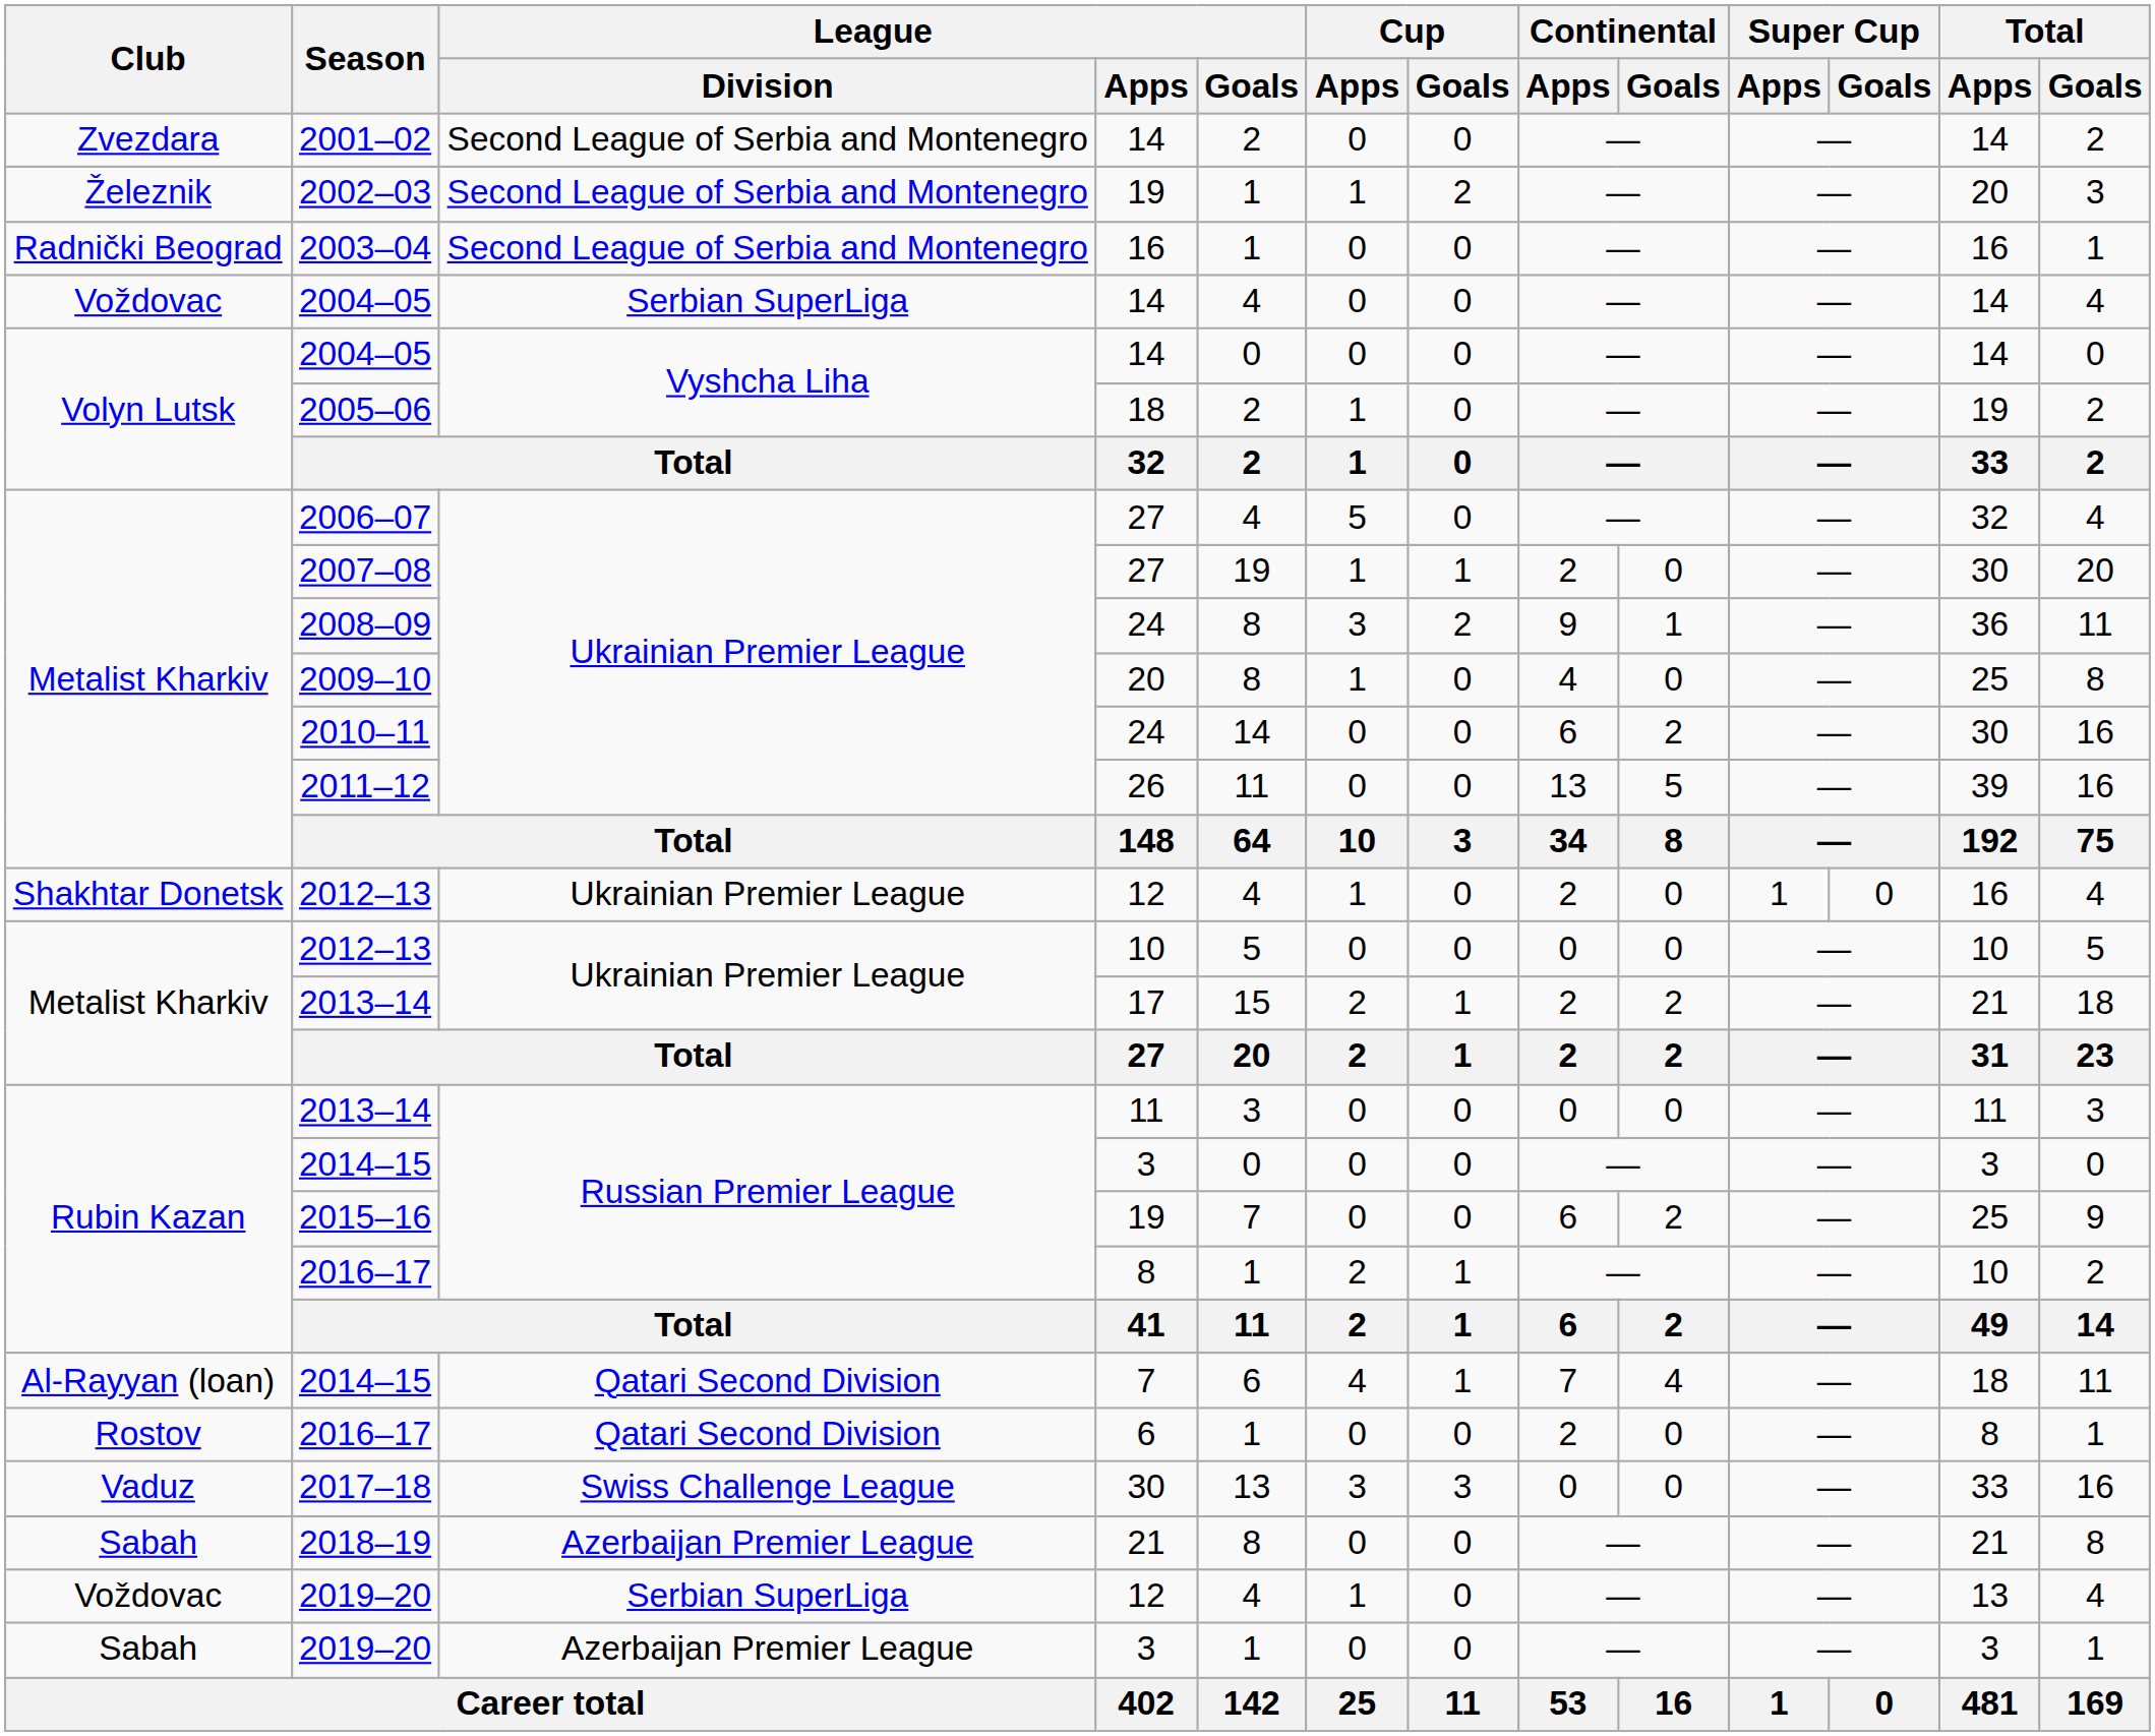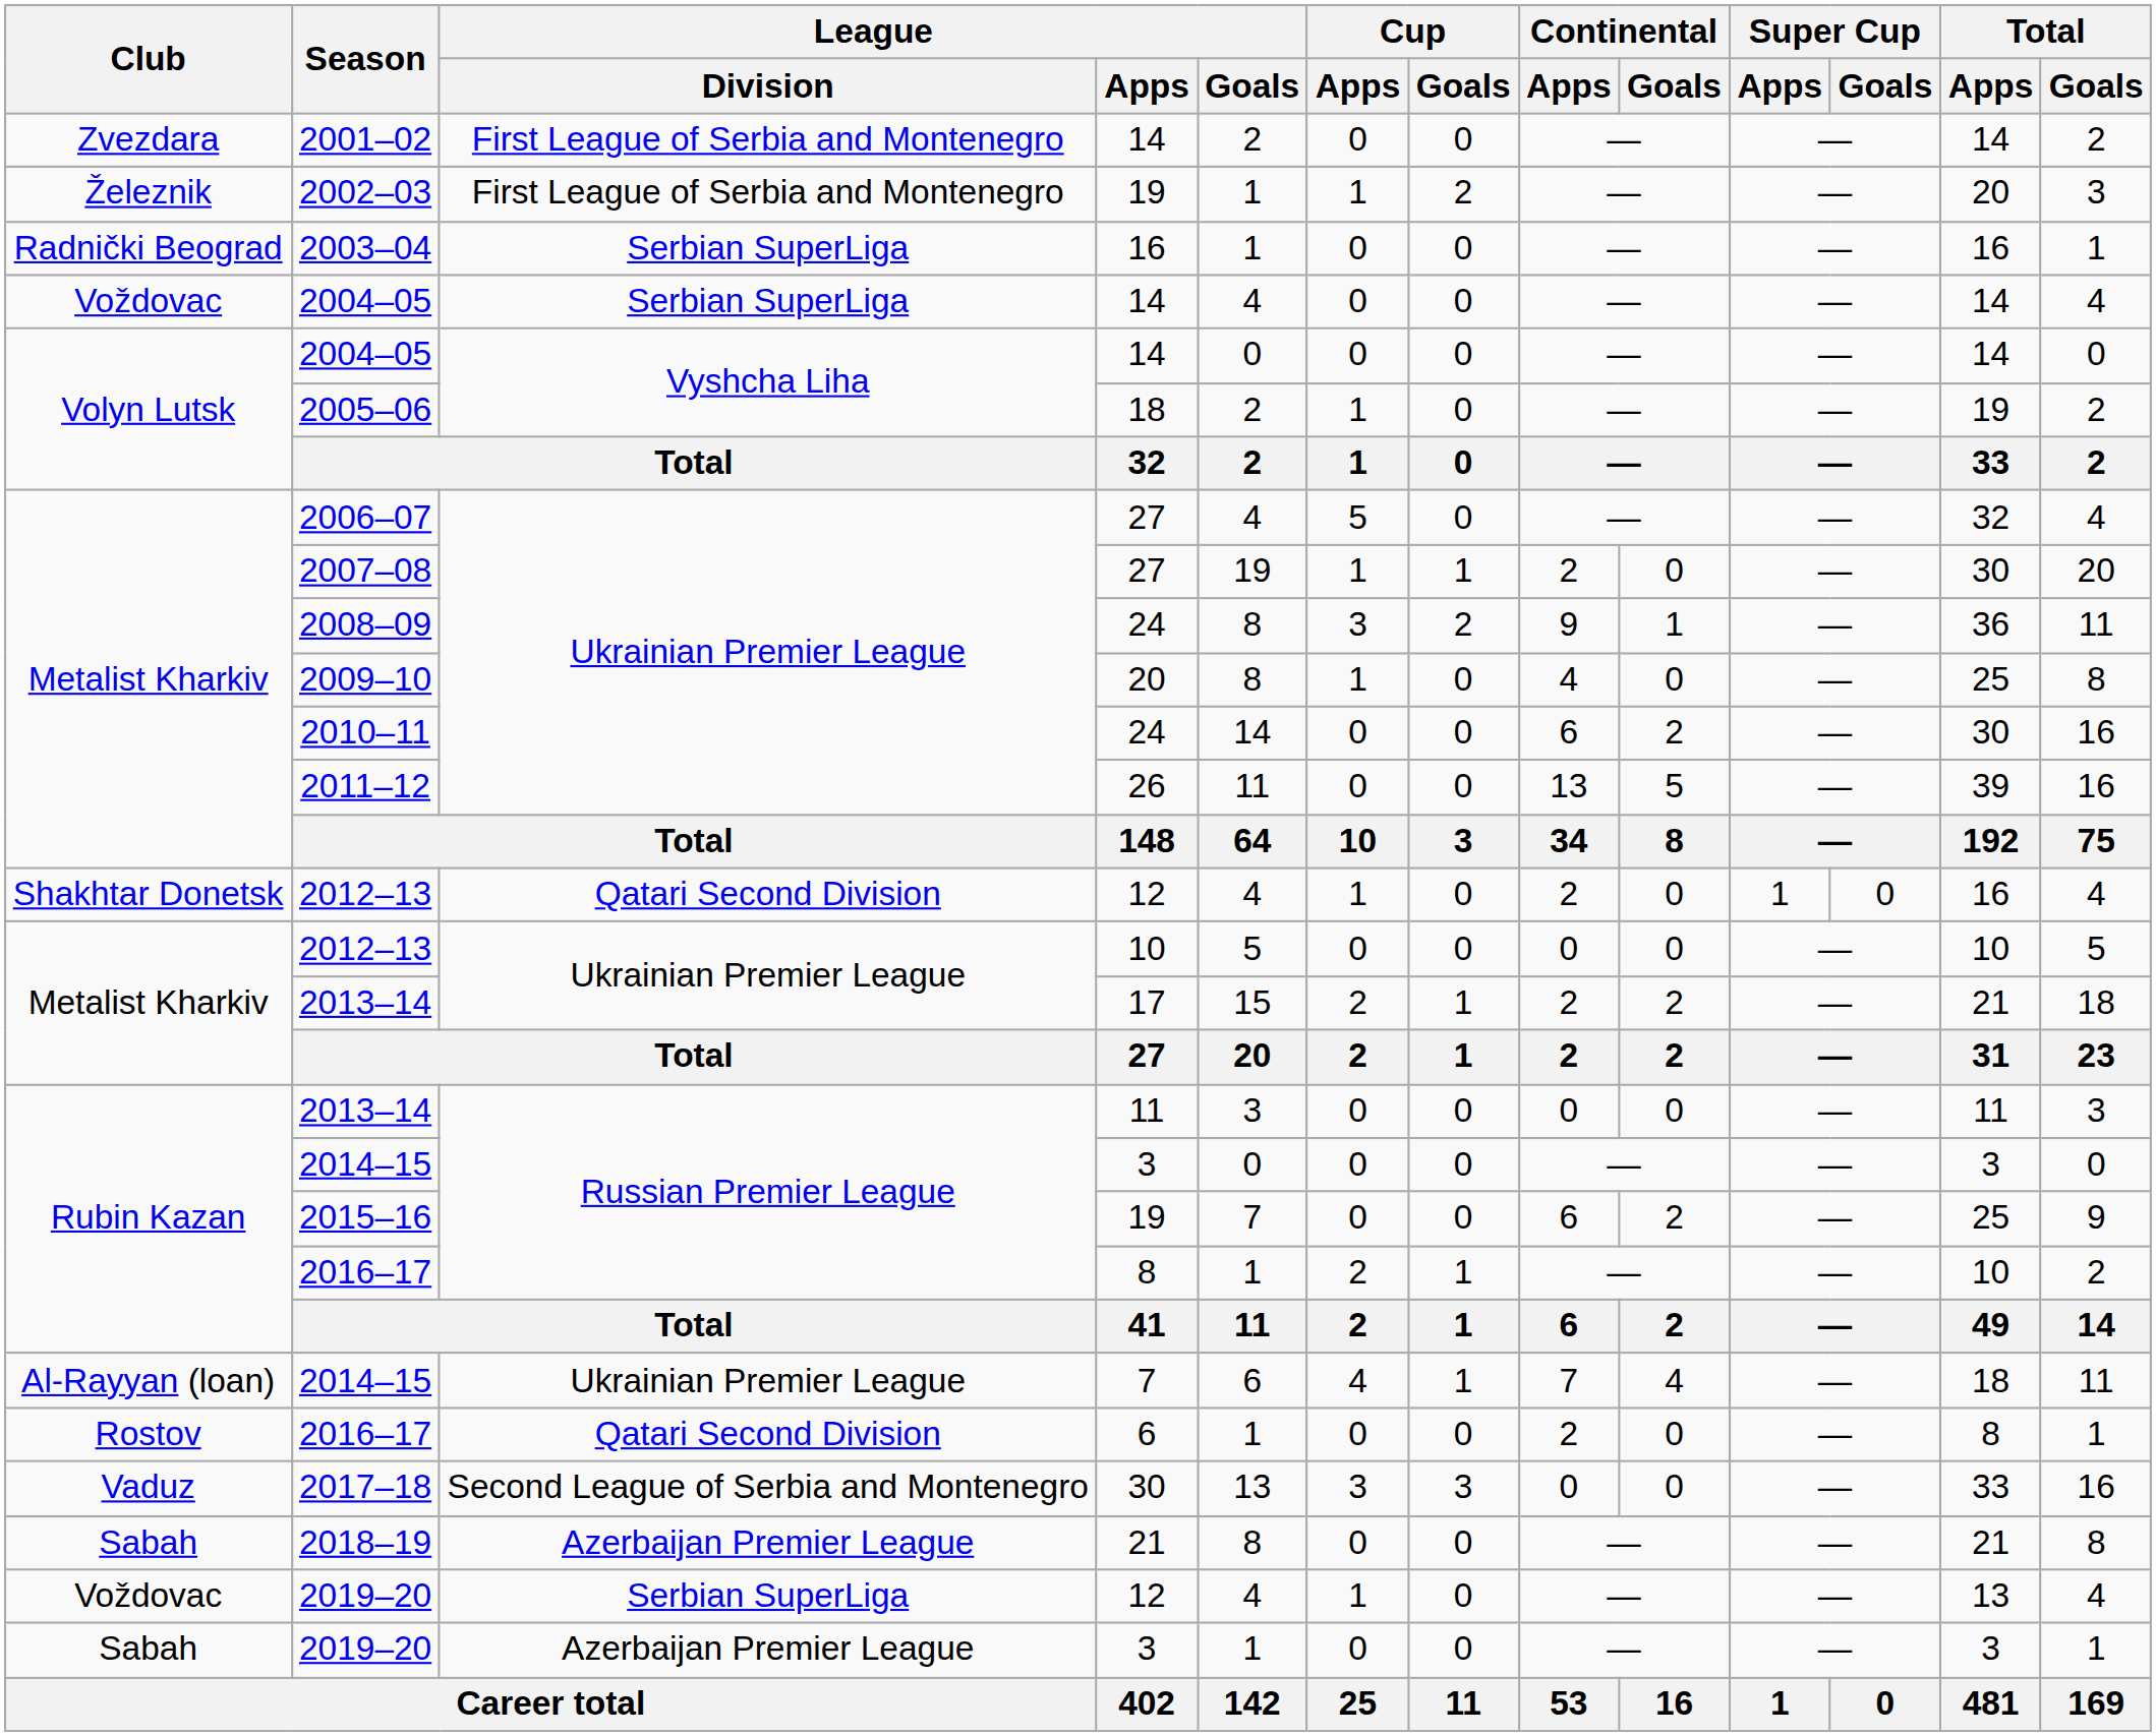2001–02 | League / Division: Second League of Serbia and Montenegro -> First League of Serbia and Montenegro
2002–03 | League / Division: Second League of Serbia and Montenegro -> First League of Serbia and Montenegro
2003–04 | League / Division: Second League of Serbia and Montenegro -> Serbian SuperLiga
Shakhtar Donetsk / 2012–13 | League / Division: Ukrainian Premier League -> Qatari Second Division
Al-Rayyan (loan) / 2014–15 | League / Division: Qatari Second Division -> Ukrainian Premier League
2017–18 | League / Division: Swiss Challenge League -> Second League of Serbia and Montenegro
